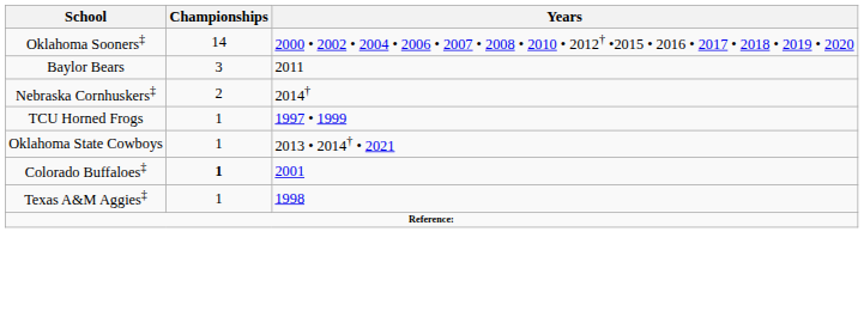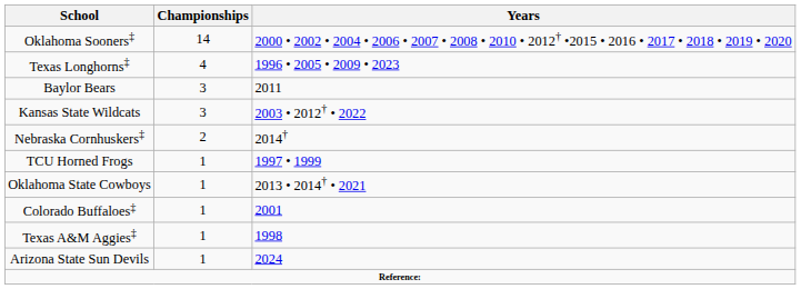+ row: Texas Longhorns‡ | 4 | 1996 • 2005 • 2009 • 2023
+ row: Kansas State Wildcats | 3 | 2003 • 2012† • 2022
Colorado Buffaloes‡ | Championships: bold -> normal
+ row: Arizona State Sun Devils | 1 | 2024
